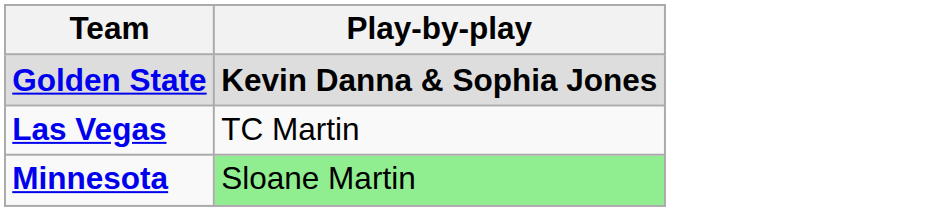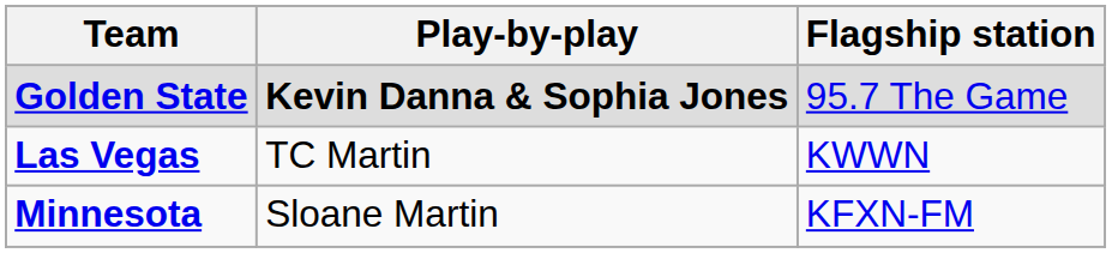+ column: Flagship station | 95.7 The Game | KWWN | KFXN-FM
Minnesota | Play-by-play: lightgreen background -> no background
